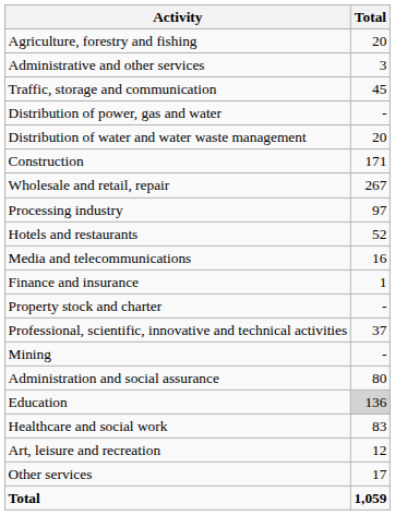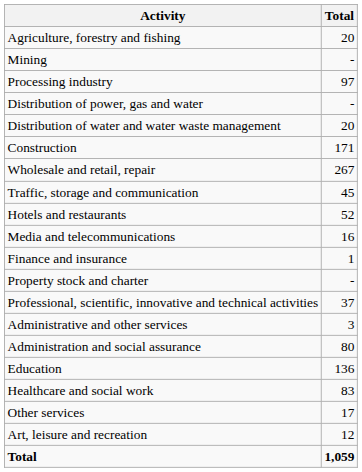rows swapped: Mining <-> Administrative and other services
rows swapped: Processing industry <-> Traffic, storage and communication
Education | Total: lightgrey background -> no background
rows swapped: Art, leisure and recreation <-> Other services
